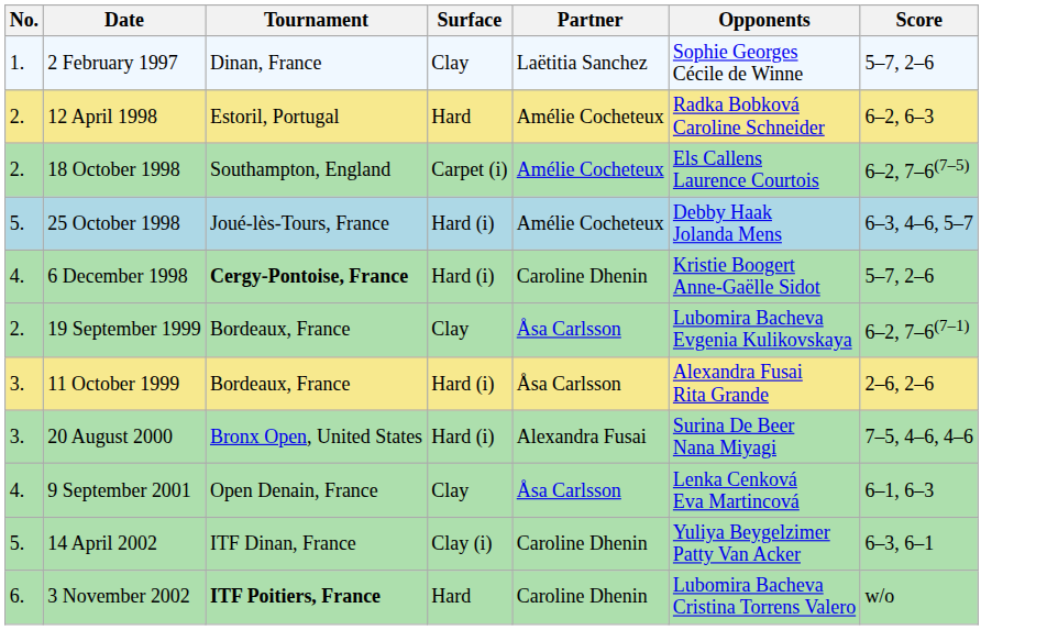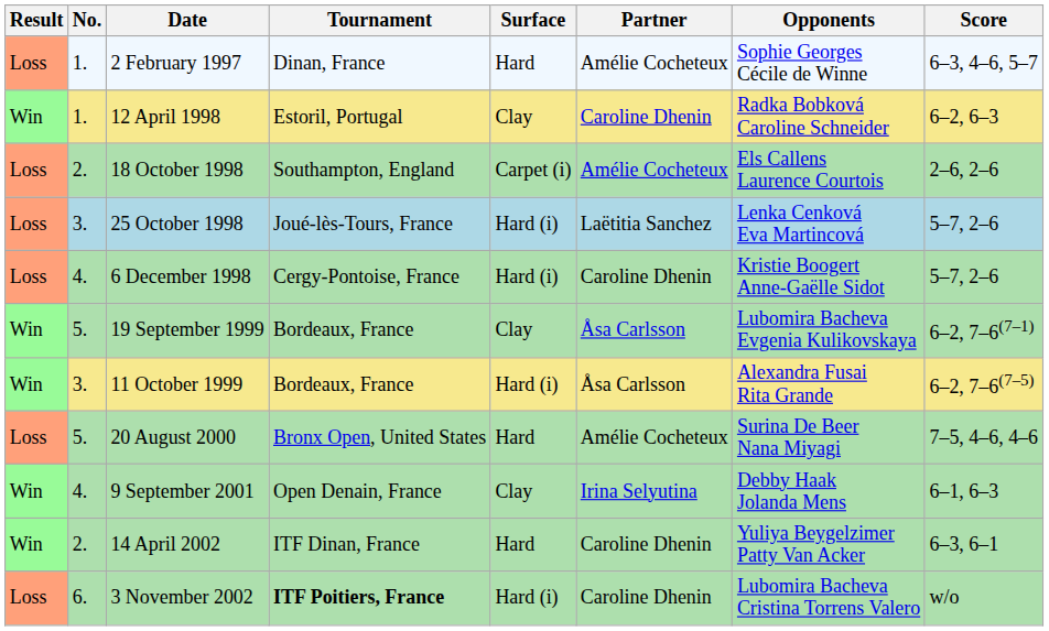+ column: Result | Loss | Win | Loss | Loss | Loss | Win | Win | Loss | Win | Win | Loss
2 February 1997 | Surface: Clay -> Hard
2 February 1997 | Partner: Laëtitia Sanchez -> Amélie Cocheteux
2 February 1997 | Score: 5–7, 2–6 -> 6–3, 4–6, 5–7
12 April 1998 | No.: 2. -> 1.
12 April 1998 | Surface: Hard -> Clay
12 April 1998 | Partner: Amélie Cocheteux -> Caroline Dhenin
18 October 1998 | Score: 6–2, 7–6(7–5) -> 2–6, 2–6
25 October 1998 | No.: 5. -> 3.
25 October 1998 | Partner: Amélie Cocheteux -> Laëtitia Sanchez
25 October 1998 | Opponents: Debby Haak Jolanda Mens -> Lenka Cenková Eva Martincová
25 October 1998 | Score: 6–3, 4–6, 5–7 -> 5–7, 2–6
6 December 1998 | Tournament: bold -> normal
19 September 1999 | No.: 2. -> 5.
11 October 1999 | Score: 2–6, 2–6 -> 6–2, 7–6(7–5)
20 August 2000 | No.: 3. -> 5.
20 August 2000 | Surface: Hard (i) -> Hard
20 August 2000 | Partner: Alexandra Fusai -> Amélie Cocheteux
9 September 2001 | Partner: Åsa Carlsson -> Irina Selyutina
9 September 2001 | Opponents: Lenka Cenková Eva Martincová -> Debby Haak Jolanda Mens
14 April 2002 | No.: 5. -> 2.
14 April 2002 | Surface: Clay (i) -> Hard
3 November 2002 | Surface: Hard -> Hard (i)
